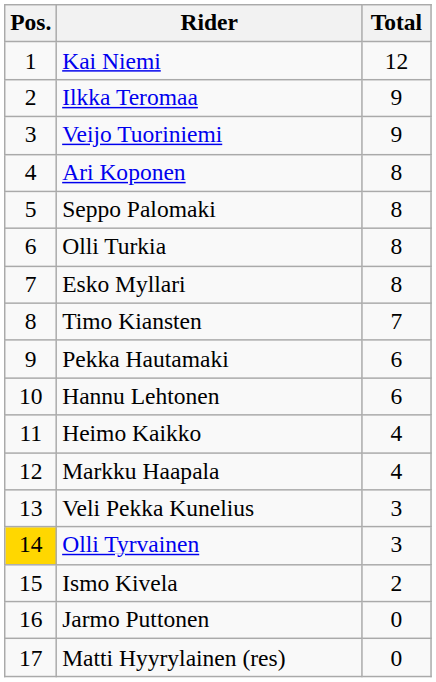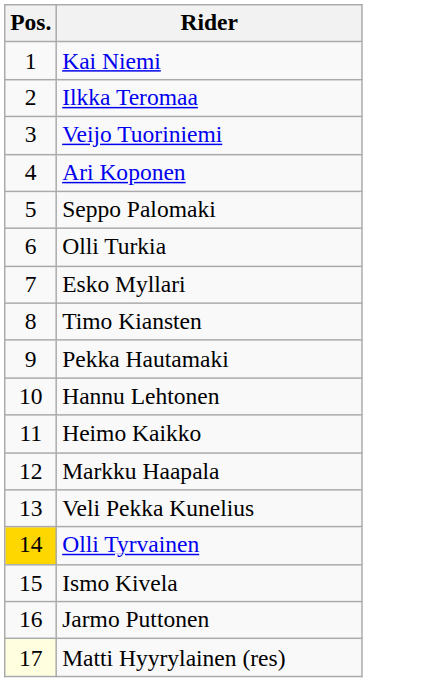- column: Total | 12 | 9 | 9 | 8 | 8 | 8 | 8 | 7 | 6 | 6 | 4 | 4 | 3 | 3 | 2 | 0 | 0
Matti Hyyrylainen (res) | Pos.: no background -> lightyellow background
